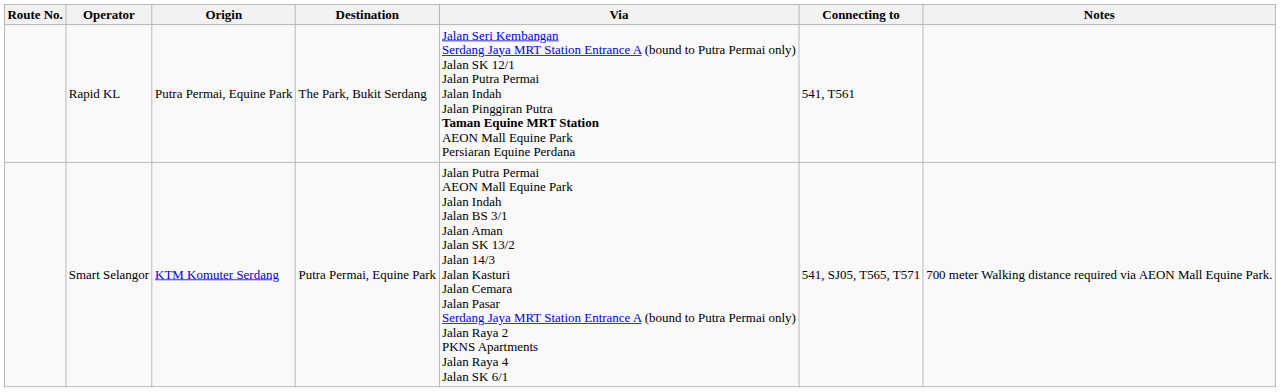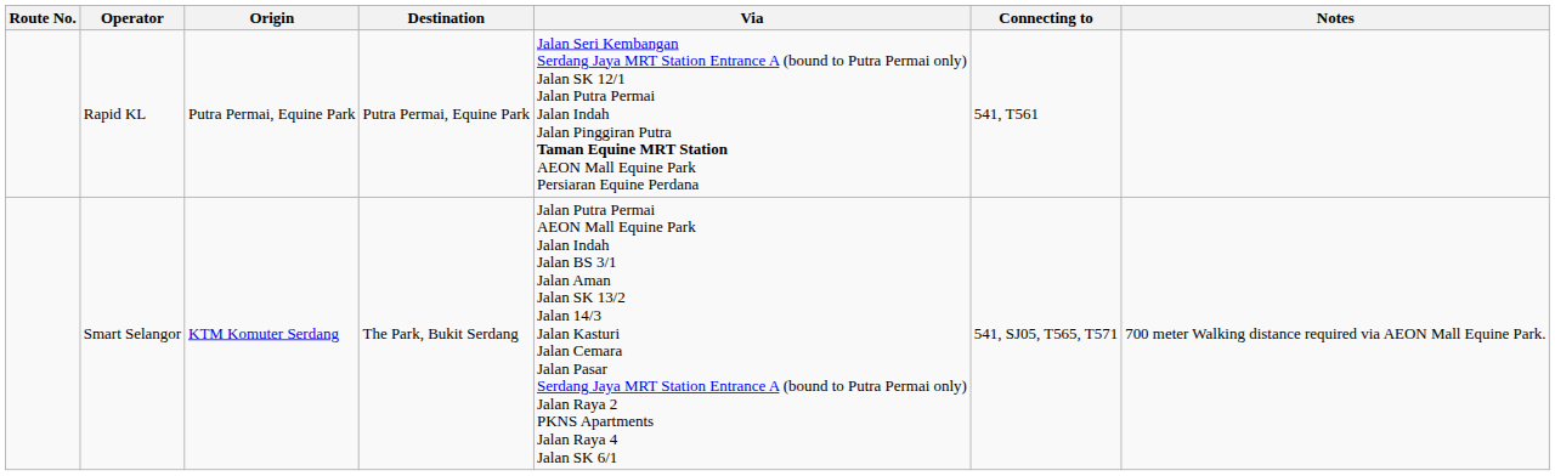Rapid KL | Destination: The Park, Bukit Serdang -> Putra Permai, Equine Park
Smart Selangor | Destination: Putra Permai, Equine Park -> The Park, Bukit Serdang
